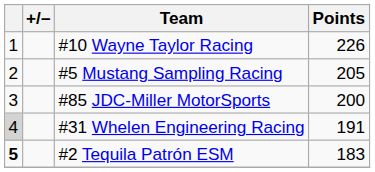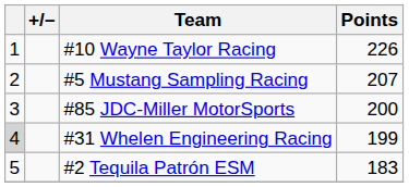#5 Mustang Sampling Racing | Points: 205 -> 207
#31 Whelen Engineering Racing | Points: 191 -> 199
#2 Tequila Patrón ESM | column 1: bold -> normal
